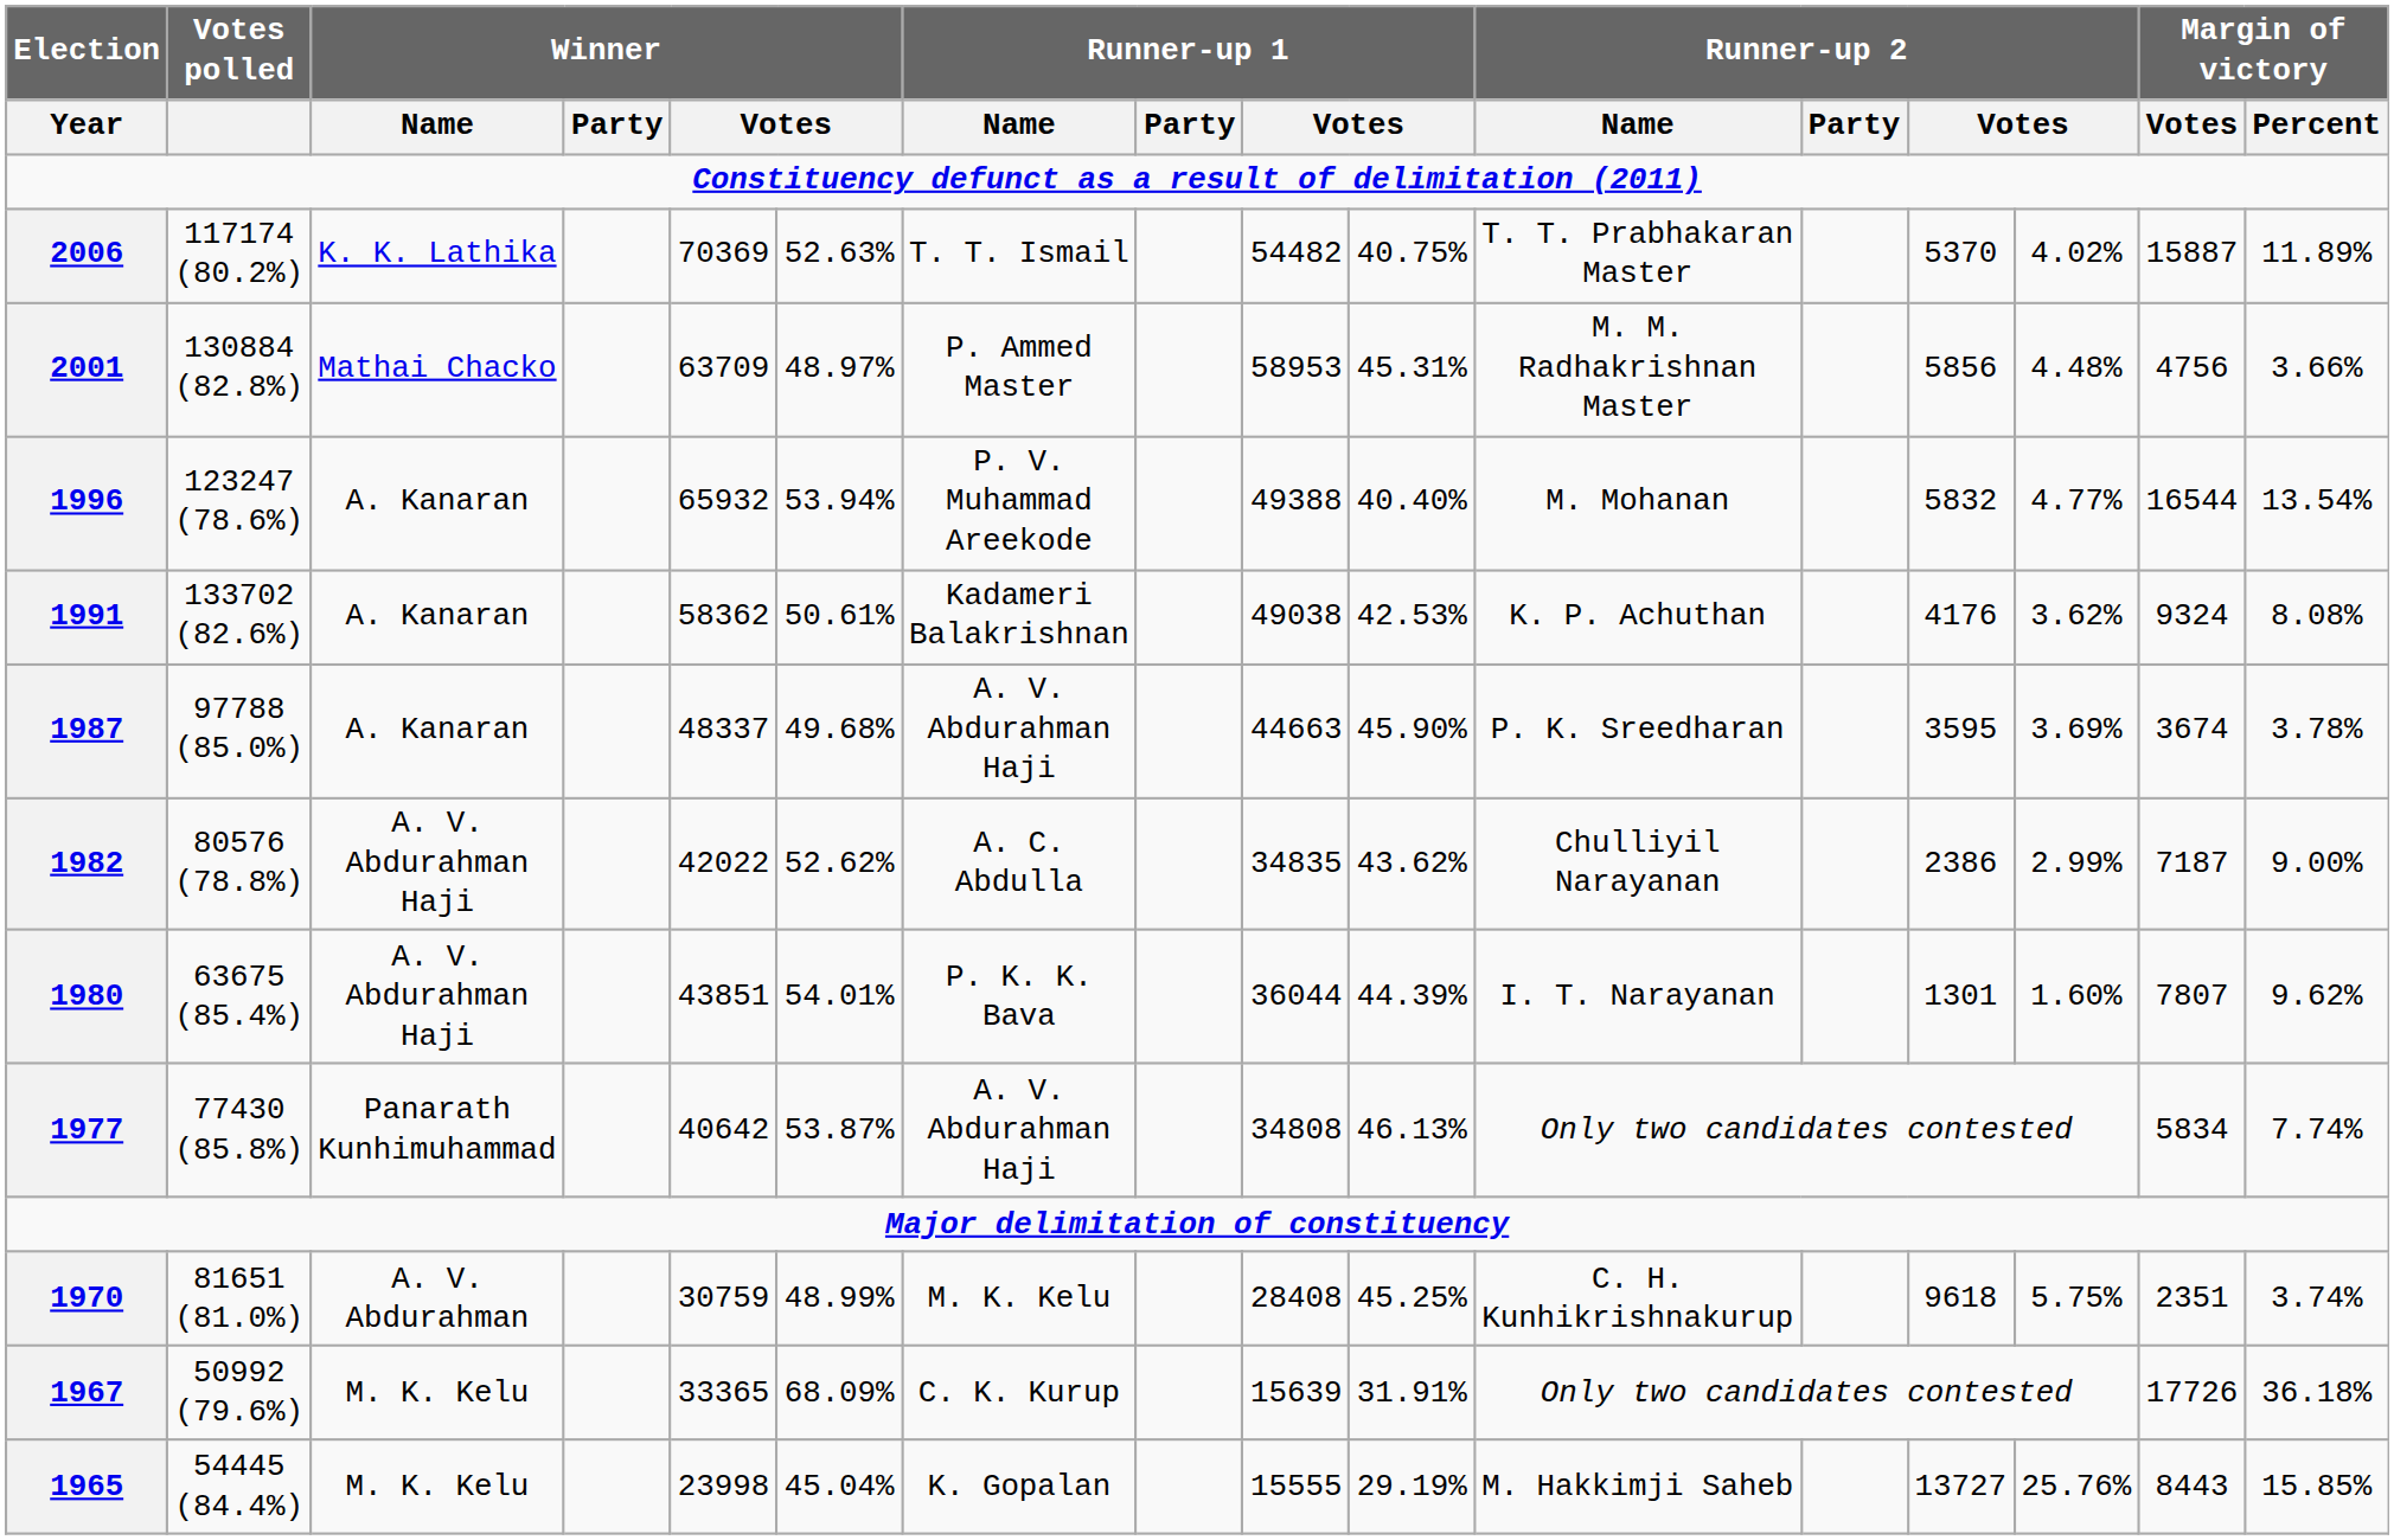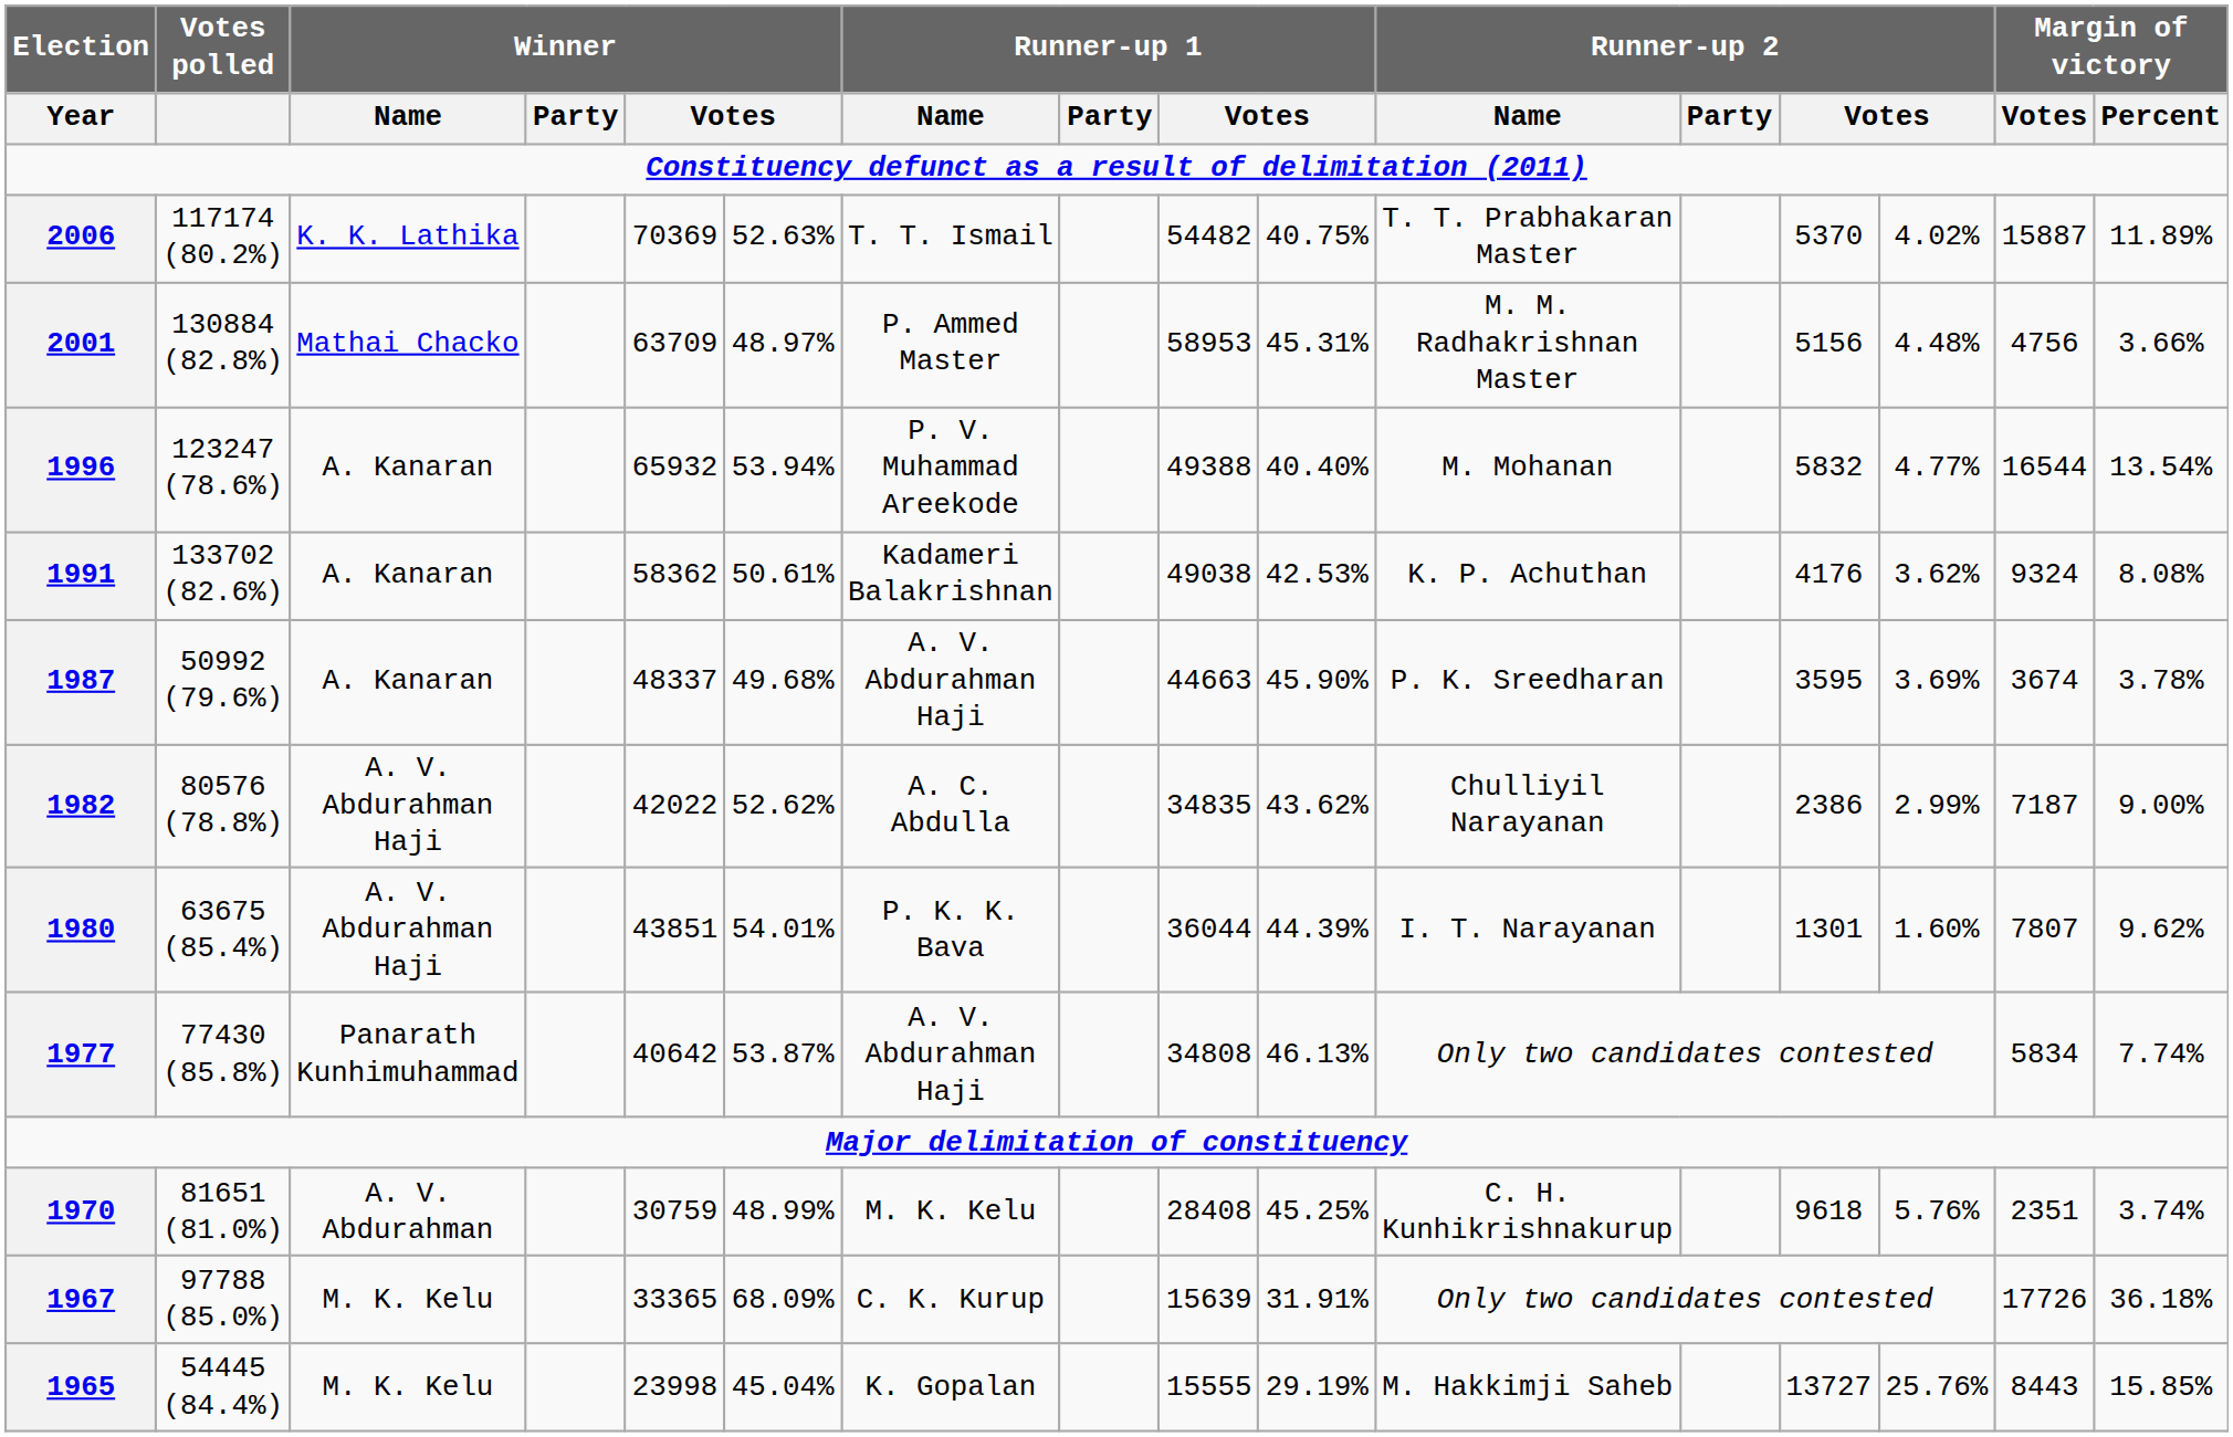2001 | column 13: 5856 -> 5156
1987 | Votes polled: 97788 (85.0%) -> 50992 (79.6%)
1970 | column 14: 5.75% -> 5.76%
1967 | Votes polled: 50992 (79.6%) -> 97788 (85.0%)
